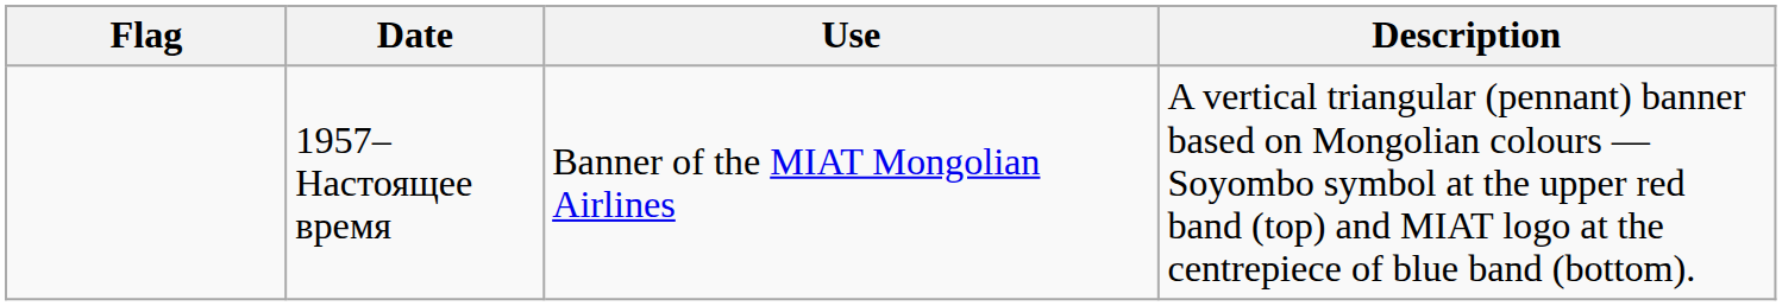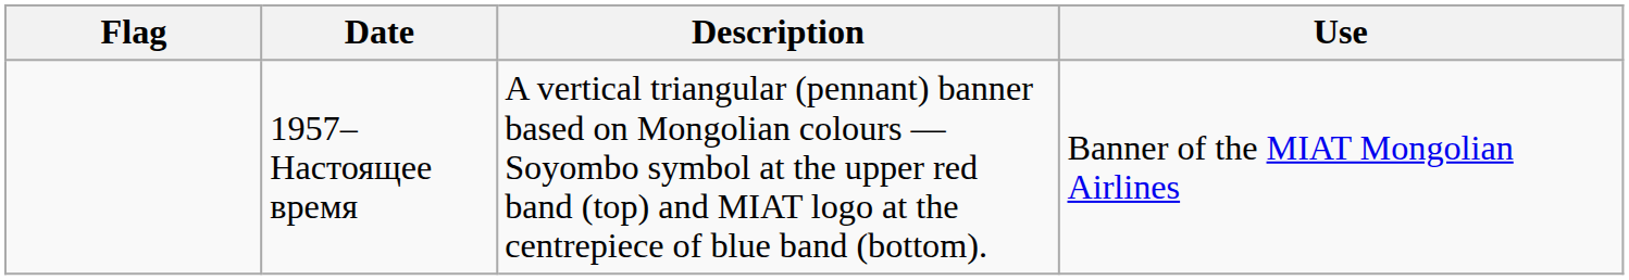columns swapped: Use <-> Description
